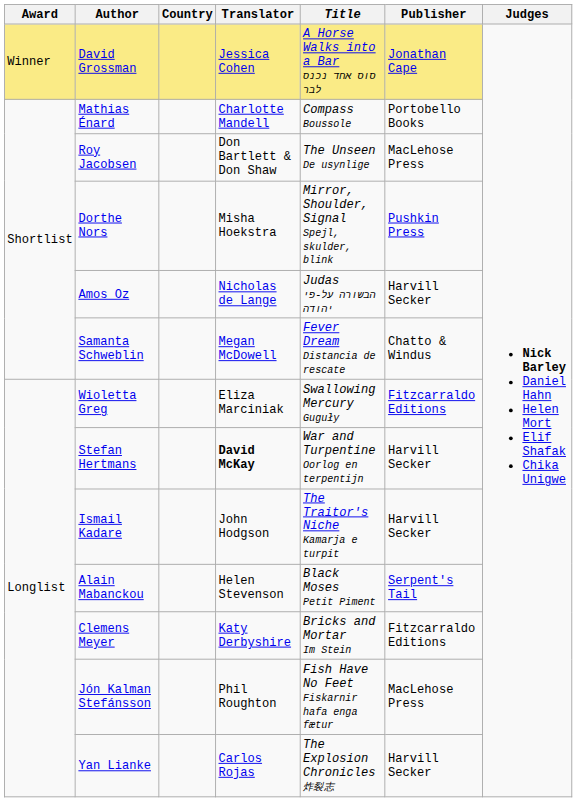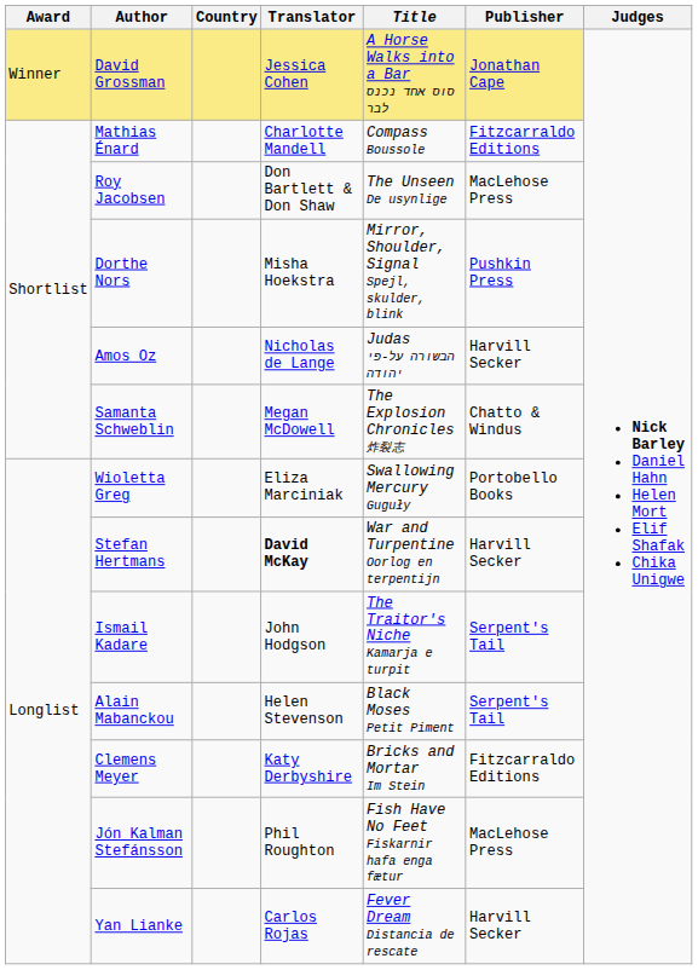Mathias Énard | Publisher: Portobello Books -> Fitzcarraldo Editions
Samanta Schweblin | Title: Fever Dream Distancia de rescate -> The Explosion Chronicles 炸裂志
Wioletta Greg | Publisher: Fitzcarraldo Editions -> Portobello Books
Ismail Kadare | Publisher: Harvill Secker -> Serpent's Tail
Yan Lianke | Title: The Explosion Chronicles 炸裂志 -> Fever Dream Distancia de rescate
